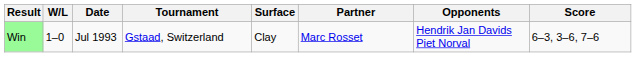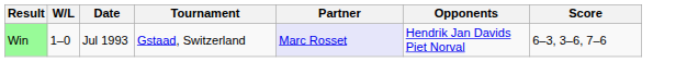- column: Surface | Clay
Win | Partner: no background -> lavender background
